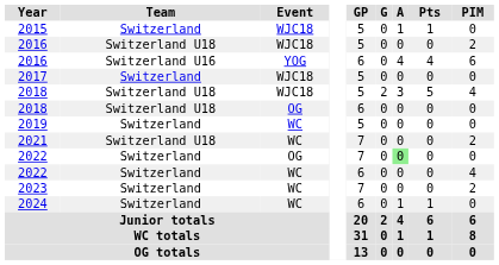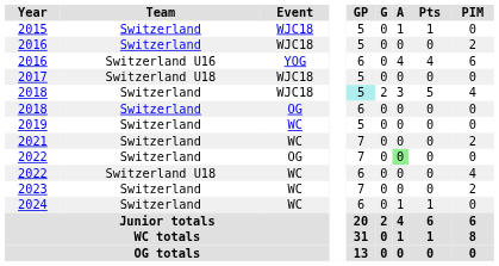2016 / WJC18 | Team: Switzerland U18 -> Switzerland
2017 | Team: Switzerland -> Switzerland U18
2018 / WJC18 | Team: Switzerland U18 -> Switzerland
2018 / WJC18 | GP: no background -> paleturquoise background
2018 / OG | Team: Switzerland U18 -> Switzerland
2021 | Team: Switzerland U18 -> Switzerland
2022 / WC | Team: Switzerland -> Switzerland U18
